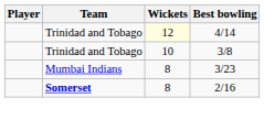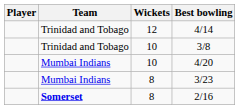4/14 | Wickets: lightyellow background -> no background
+ row: Mumbai Indians | 10 | 4/20
